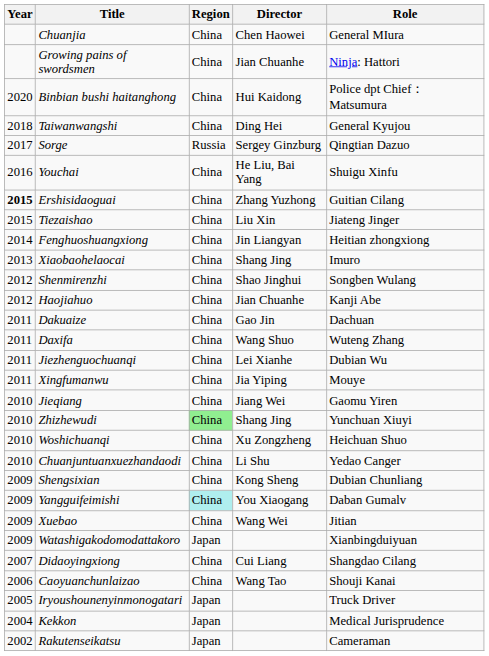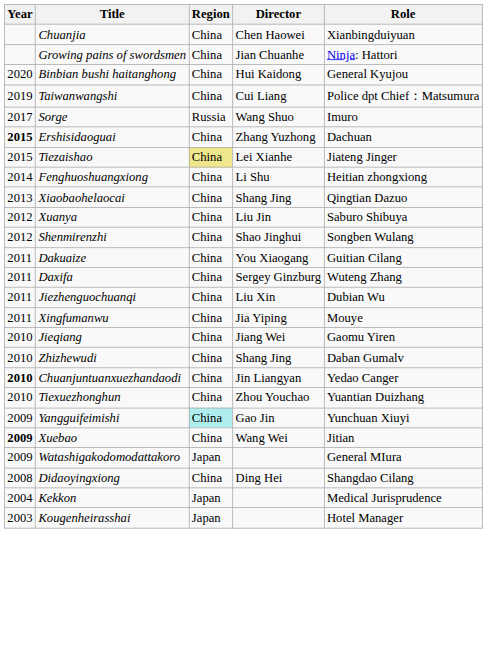Chuanjia | Role: General MIura -> Xianbingduiyuan
Binbian bushi haitanghong | Role: Police dpt Chief：Matsumura -> General Kyujou
Taiwanwangshi | Year: 2018 -> 2019
Taiwanwangshi | Director: Ding Hei -> Cui Liang
Taiwanwangshi | Role: General Kyujou -> Police dpt Chief：Matsumura
Sorge | Director: Sergey Ginzburg -> Wang Shuo
Sorge | Role: Qingtian Dazuo -> Imuro
- row: 2016 | Youchai | China | He Liu, Bai Yang | Shuigu Xinfu
Ershisidaoguai | Role: Guitian Cilang -> Dachuan
Tiezaishao | Region: no background -> khaki background
Tiezaishao | Director: Liu Xin -> Lei Xianhe
Fenghuoshuangxiong | Director: Jin Liangyan -> Li Shu
Xiaobaohelaocai | Role: Imuro -> Qingtian Dazuo
+ row: 2012 | Xuanya | China | Liu Jin | Saburo Shibuya
- row: 2012 | Haojiahuo | China | Jian Chuanhe | Kanji Abe
Dakuaize | Director: Gao Jin -> You Xiaogang
Dakuaize | Role: Dachuan -> Guitian Cilang
Daxifa | Director: Wang Shuo -> Sergey Ginzburg
Jiezhenguochuanqi | Director: Lei Xianhe -> Liu Xin
Zhizhewudi | Region: lightgreen background -> no background
Zhizhewudi | Role: Yunchuan Xiuyi -> Daban Gumalv
- row: 2010 | Woshichuanqi | China | Xu Zongzheng | Heichuan Shuo
Chuanjuntuanxuezhandaodi | Year: normal -> bold
Chuanjuntuanxuezhandaodi | Director: Li Shu -> Jin Liangyan
+ row: 2010 | Tiexuezhonghun | China | Zhou Youchao | Yuantian Duizhang
- row: 2009 | Shengsixian | China | Kong Sheng | Dubian Chunliang
Yangguifeimishi | Director: You Xiaogang -> Gao Jin
Yangguifeimishi | Role: Daban Gumalv -> Yunchuan Xiuyi
Xuebao | Year: normal -> bold
Watashigakodomodattakoro | Role: Xianbingduiyuan -> General MIura
Didaoyingxiong | Year: 2007 -> 2008
Didaoyingxiong | Director: Cui Liang -> Ding Hei
- row: 2006 | Caoyuanchunlaizao | China | Wang Tao | Shouji Kanai
- row: 2005 | Iryoushounenyinmonogatari | Japan | Truck Driver
+ row: 2003 | Kougenheirasshai | Japan | Hotel Manager
- row: 2002 | Rakutenseikatsu | Japan | Cameraman
